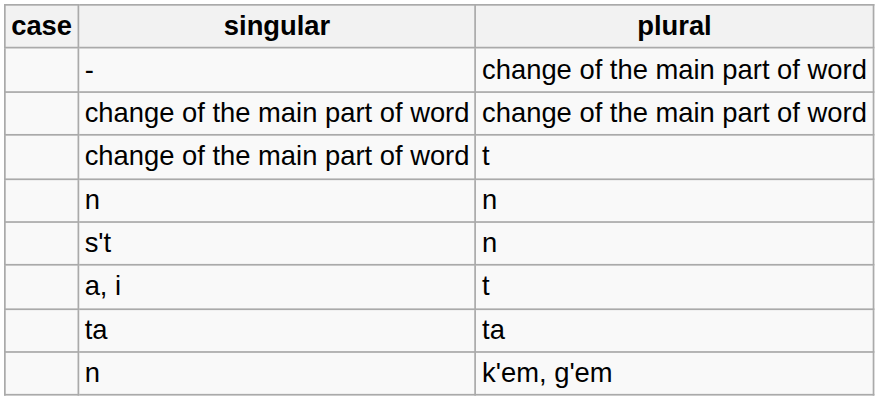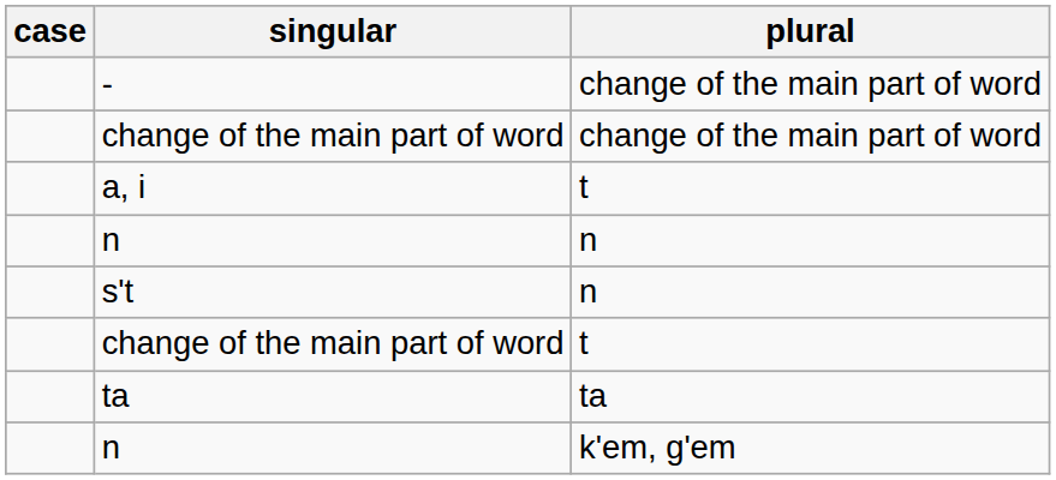rows swapped: change of the main part of word / t <-> a, i
